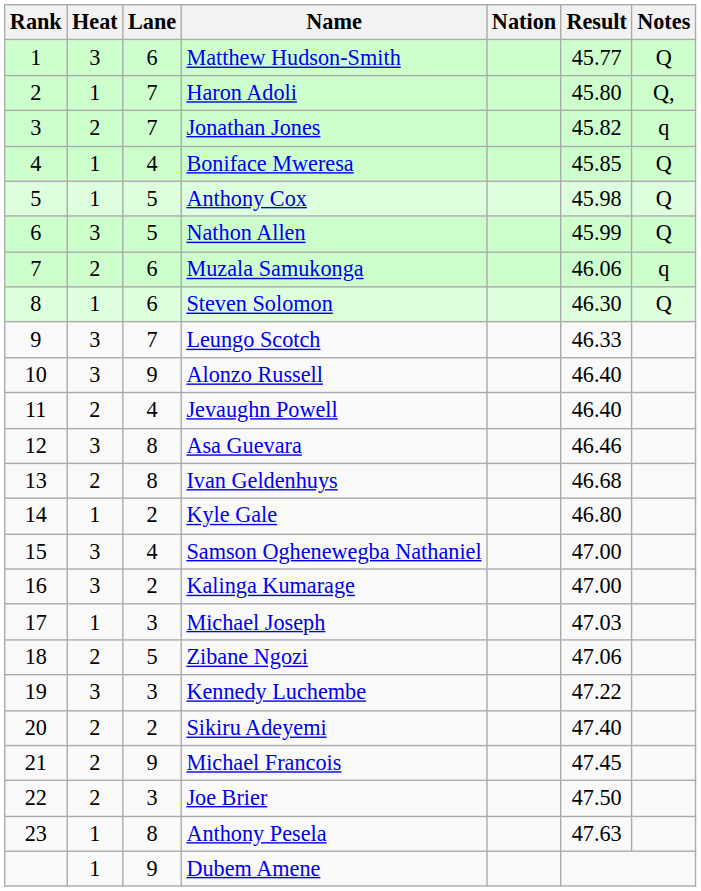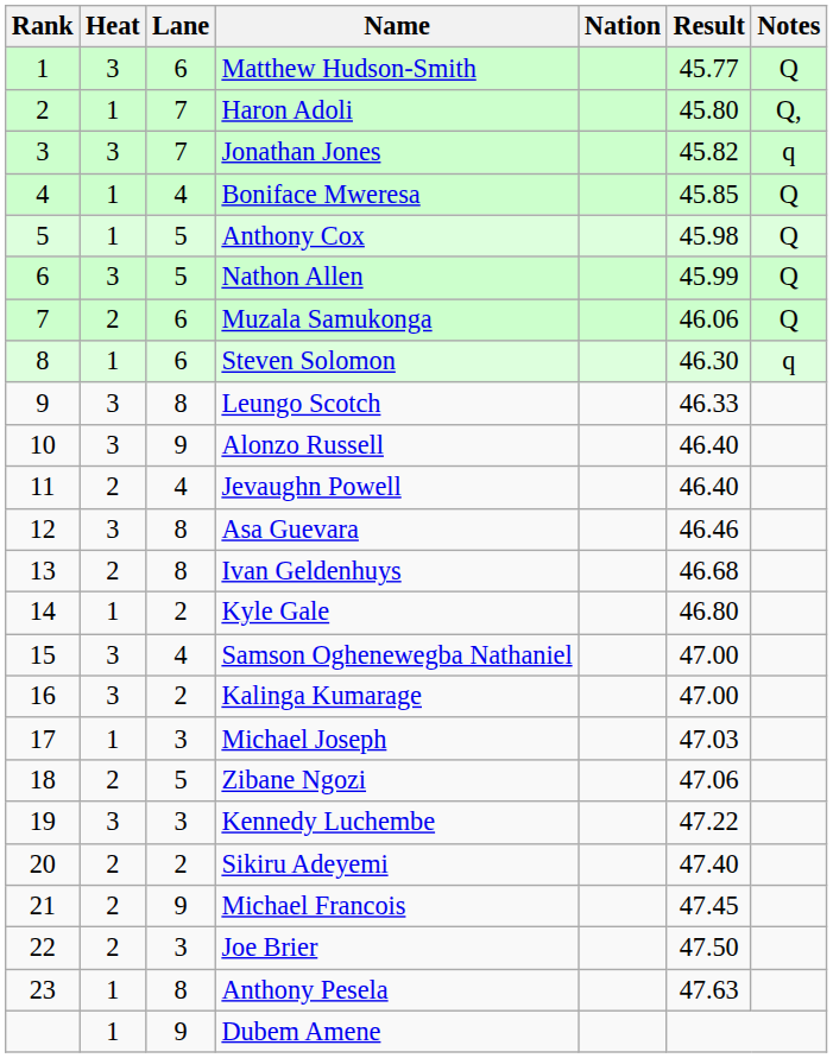Jonathan Jones | Heat: 2 -> 3
Muzala Samukonga | Notes: q -> Q
Steven Solomon | Notes: Q -> q
Leungo Scotch | Lane: 7 -> 8
